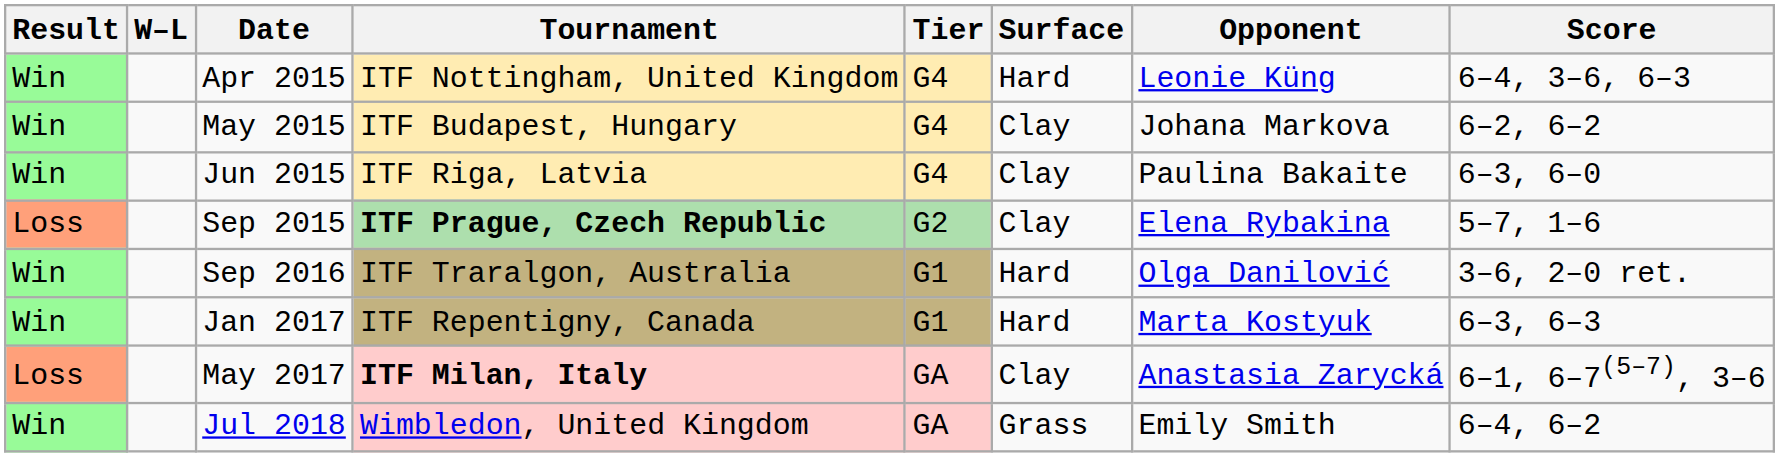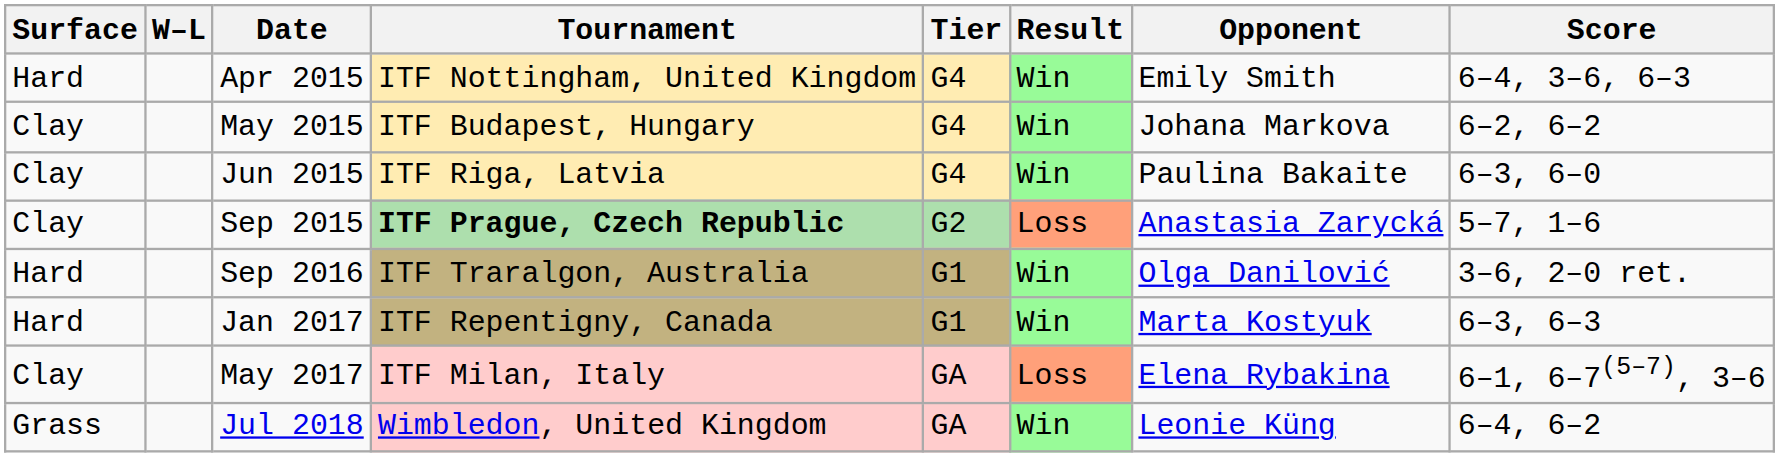columns swapped: Result <-> Surface
Apr 2015 | Opponent: Leonie Küng -> Emily Smith
Sep 2015 | Opponent: Elena Rybakina -> Anastasia Zarycká
May 2017 | Tournament: bold -> normal
May 2017 | Opponent: Anastasia Zarycká -> Elena Rybakina
Jul 2018 | Opponent: Emily Smith -> Leonie Küng
